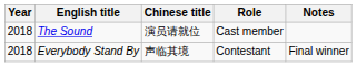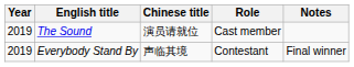The Sound | Year: 2018 -> 2019
Everybody Stand By | Year: 2018 -> 2019
